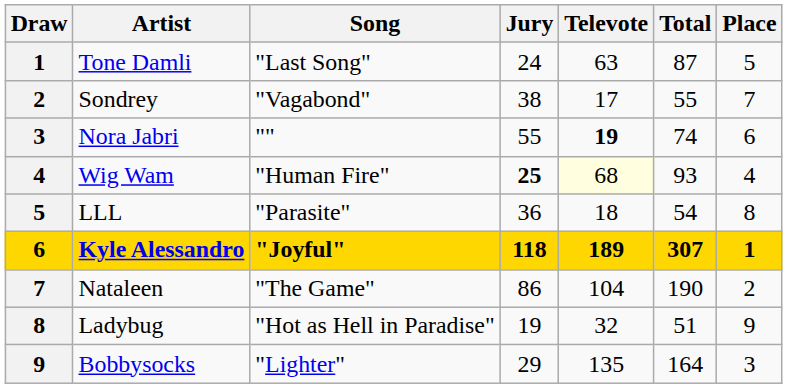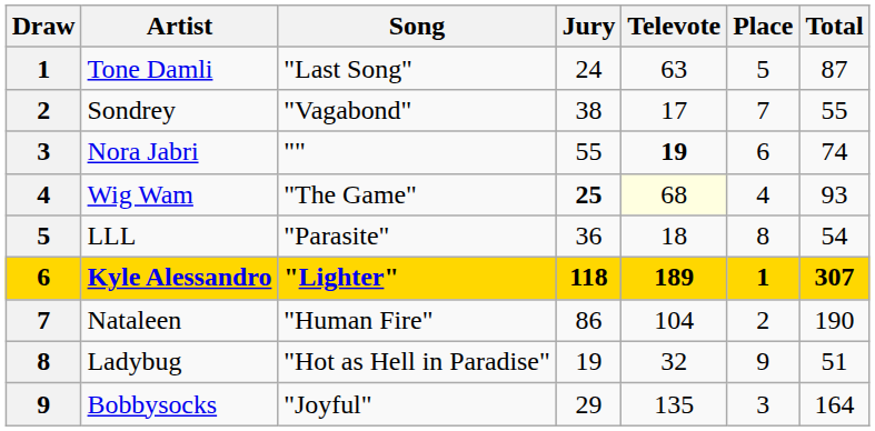columns swapped: Total <-> Place
Wig Wam | Song: "Human Fire" -> "The Game"
Kyle Alessandro | Song: "Joyful" -> "Lighter"
Nataleen | Song: "The Game" -> "Human Fire"
Bobbysocks | Song: "Lighter" -> "Joyful"
